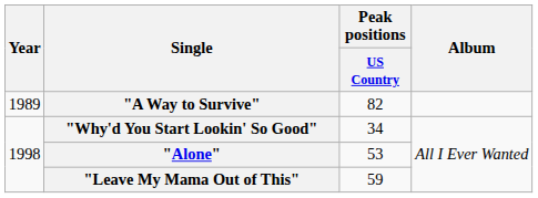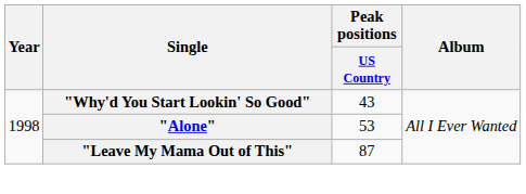- row: 1989 | "A Way to Survive" | 82
"Why'd You Start Lookin' So Good" | Peak positions / US Country: 34 -> 43
"Leave My Mama Out of This" | Peak positions / US Country: 59 -> 87
